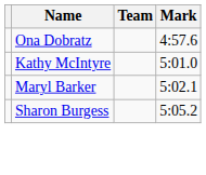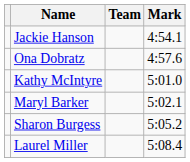+ row: Jackie Hanson | 4:54.1
+ row: Laurel Miller | 5:08.4
